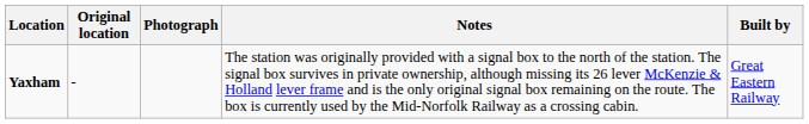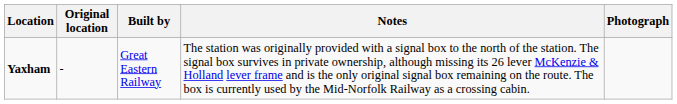columns swapped: Built by <-> Photograph
